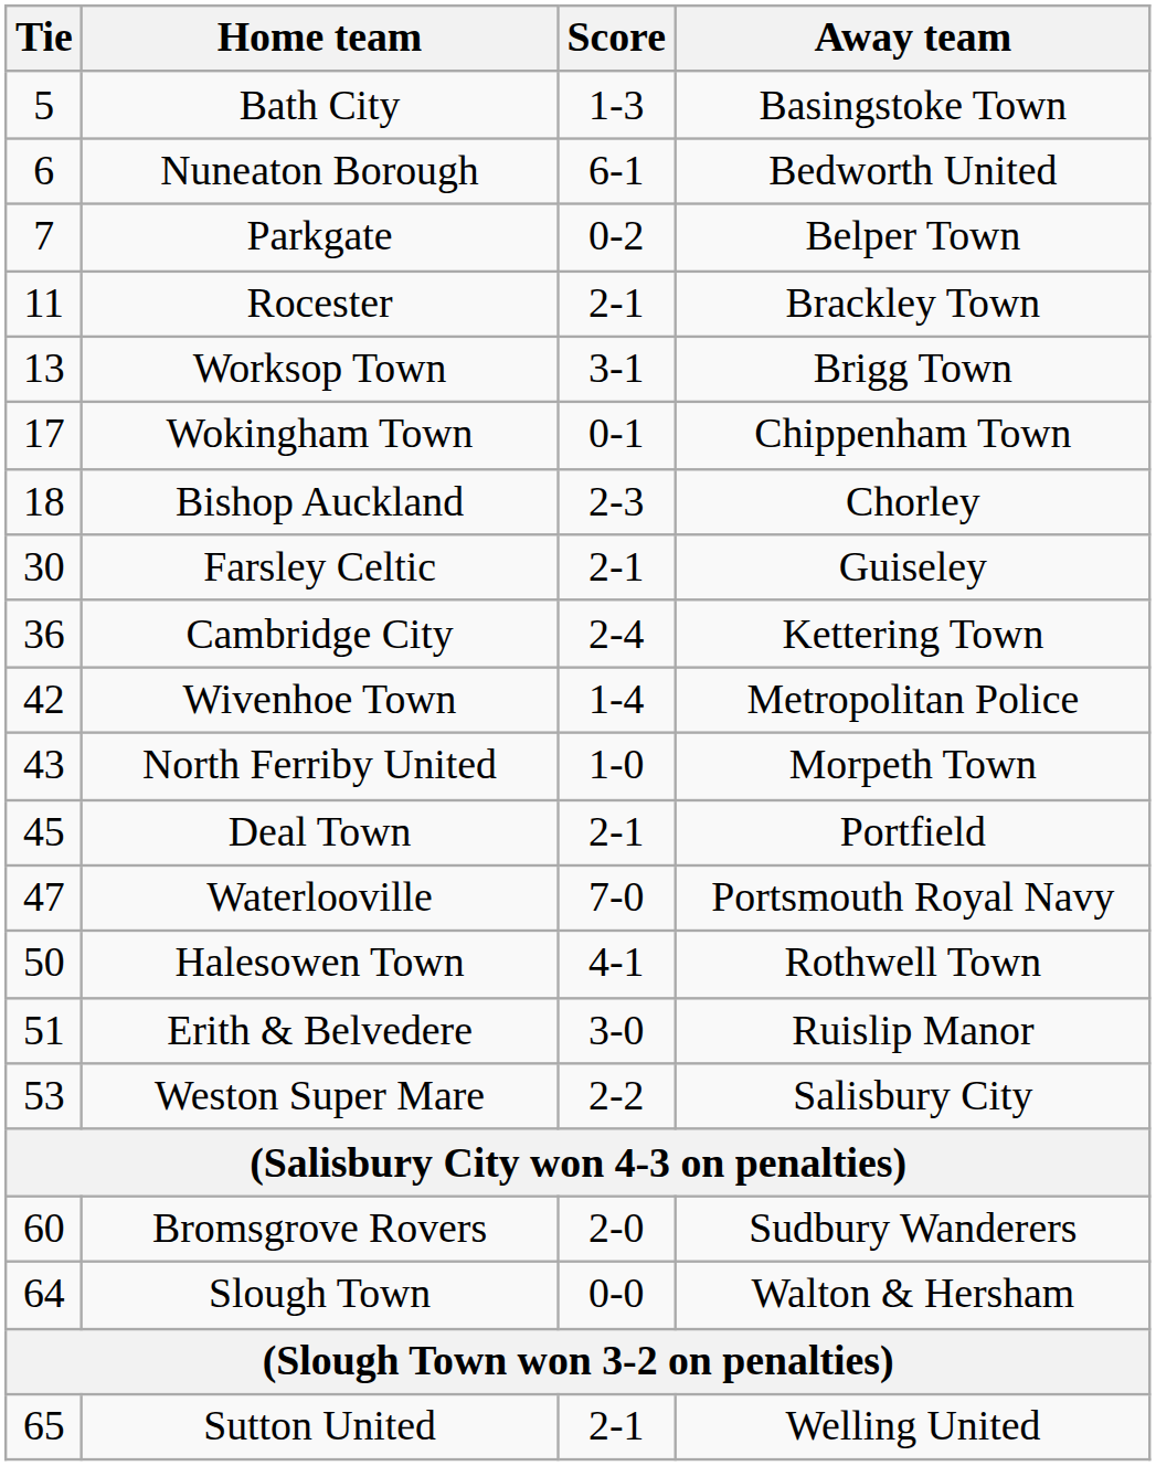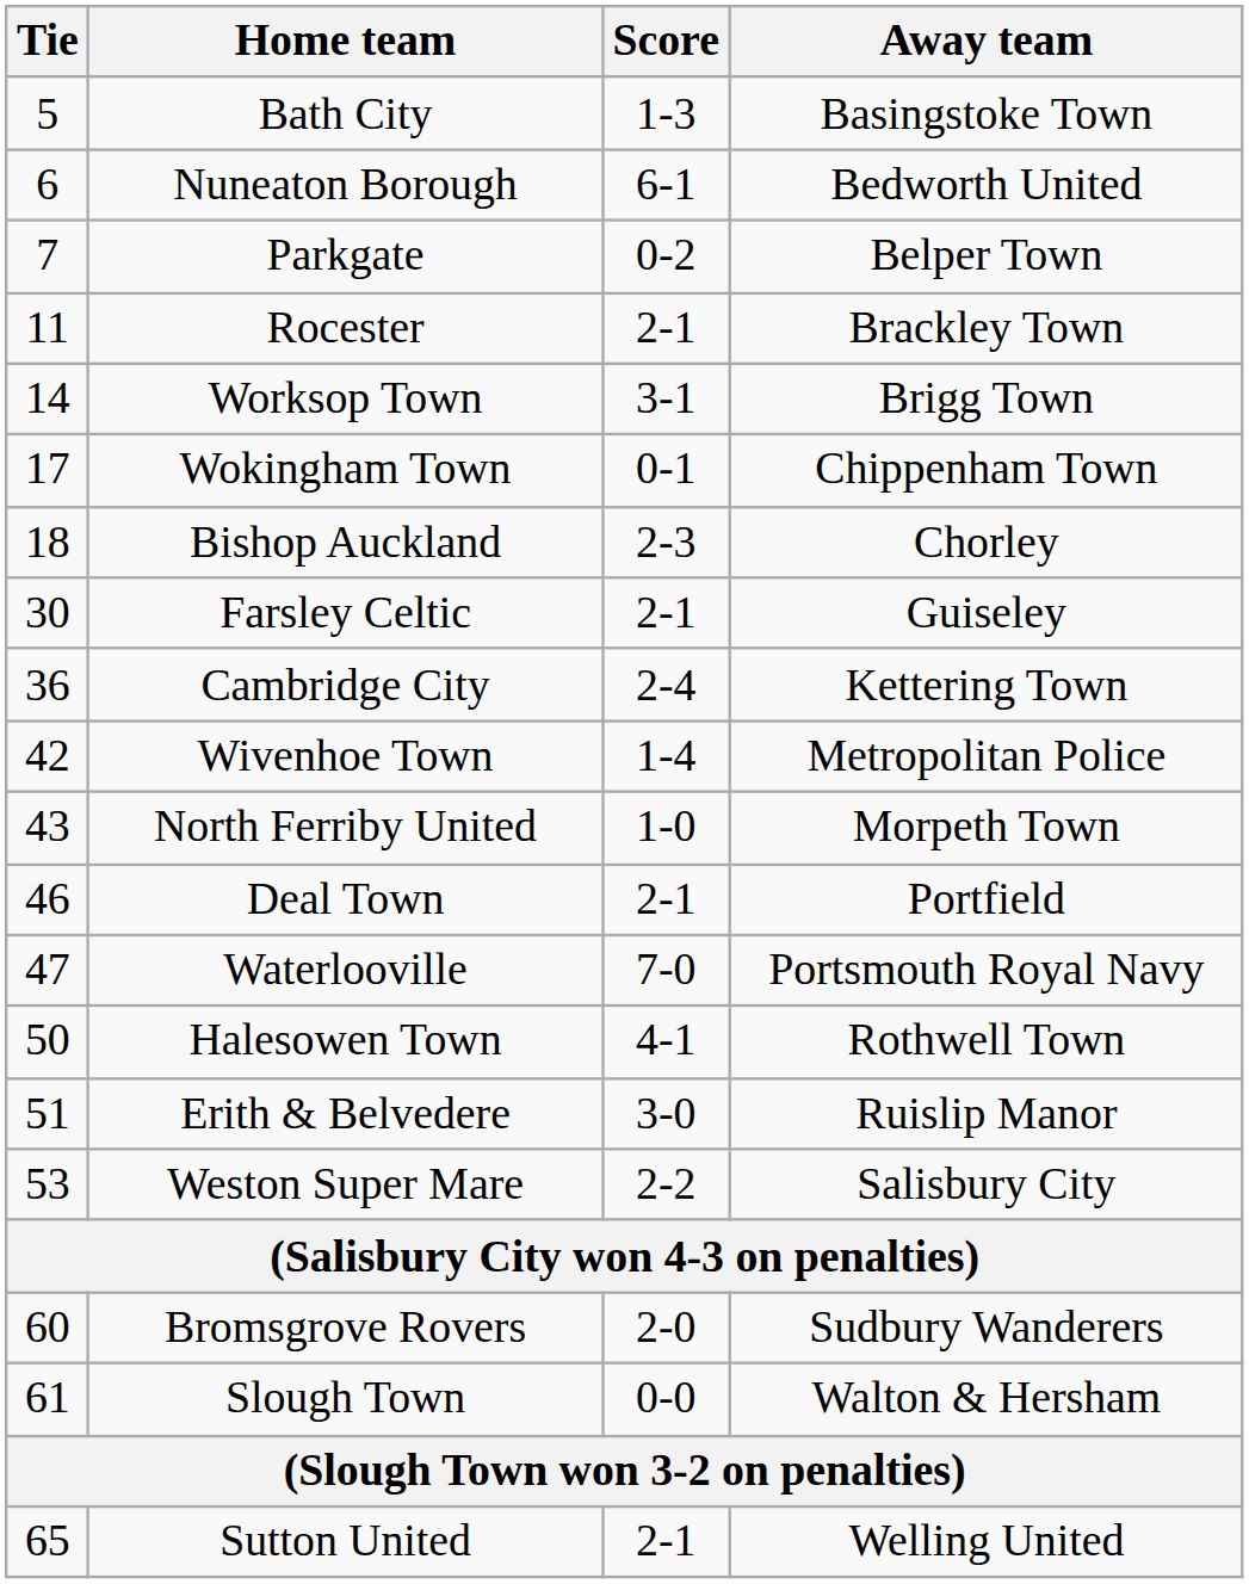Worksop Town | Tie: 13 -> 14
Deal Town | Tie: 45 -> 46
Slough Town | Tie: 64 -> 61
